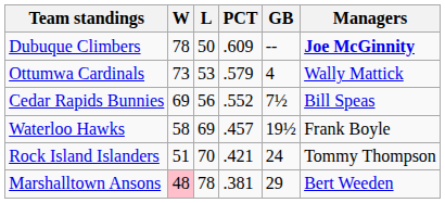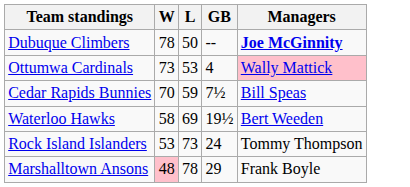- column: PCT | .609 | .579 | .552 | .457 | .421 | .381
Ottumwa Cardinals | Managers: no background -> pink background
Cedar Rapids Bunnies | W: 69 -> 70
Cedar Rapids Bunnies | L: 56 -> 59
Waterloo Hawks | Managers: Frank Boyle -> Bert Weeden
Rock Island Islanders | W: 51 -> 53
Rock Island Islanders | L: 70 -> 73
Marshalltown Ansons | Managers: Bert Weeden -> Frank Boyle
